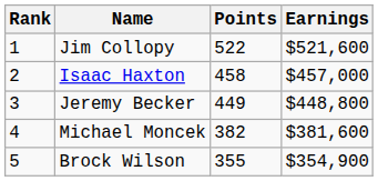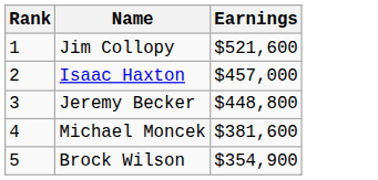- column: Points | 522 | 458 | 449 | 382 | 355
